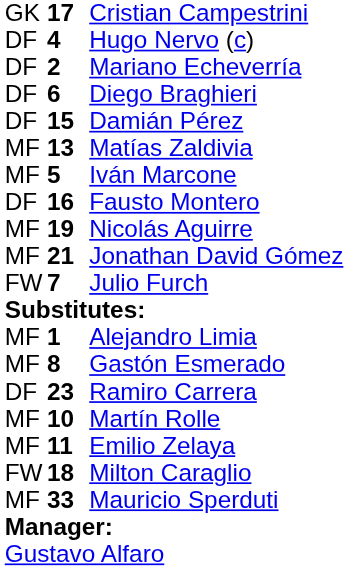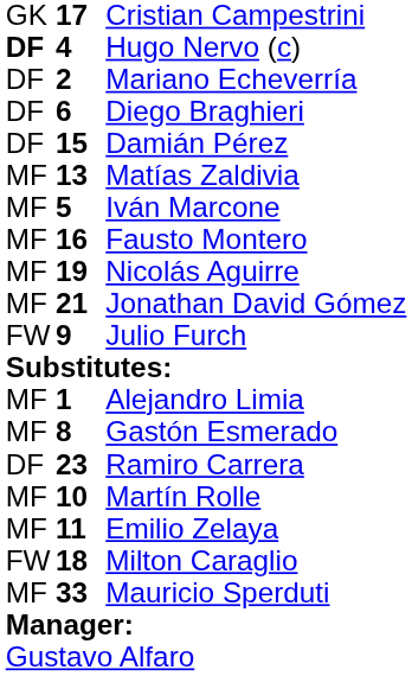Hugo Nervo (c) | column 1: normal -> bold
Fausto Montero | column 1: DF -> MF
Julio Furch | column 2: 7 -> 9
